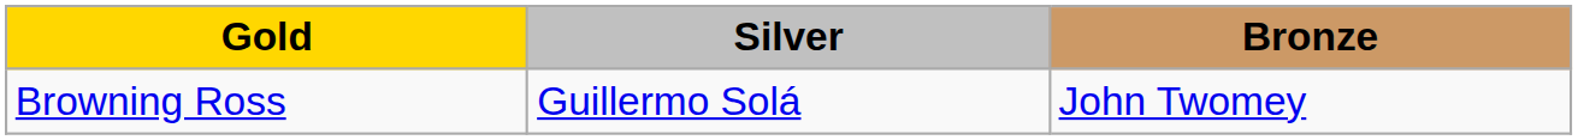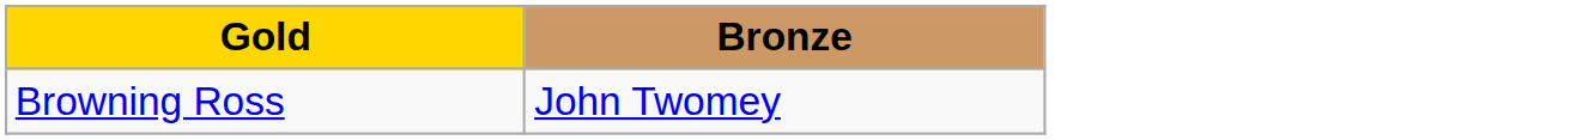- column: Silver | Guillermo Solá
